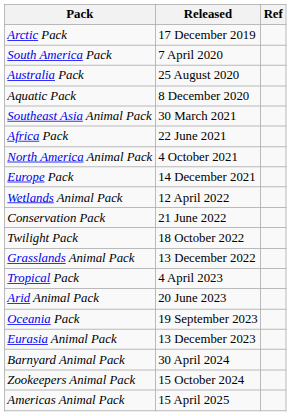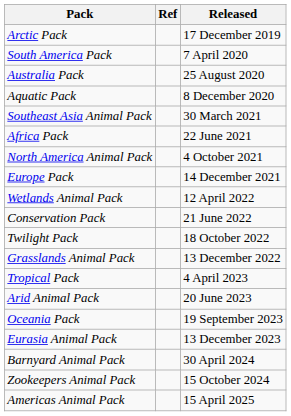columns swapped: Released <-> Ref
